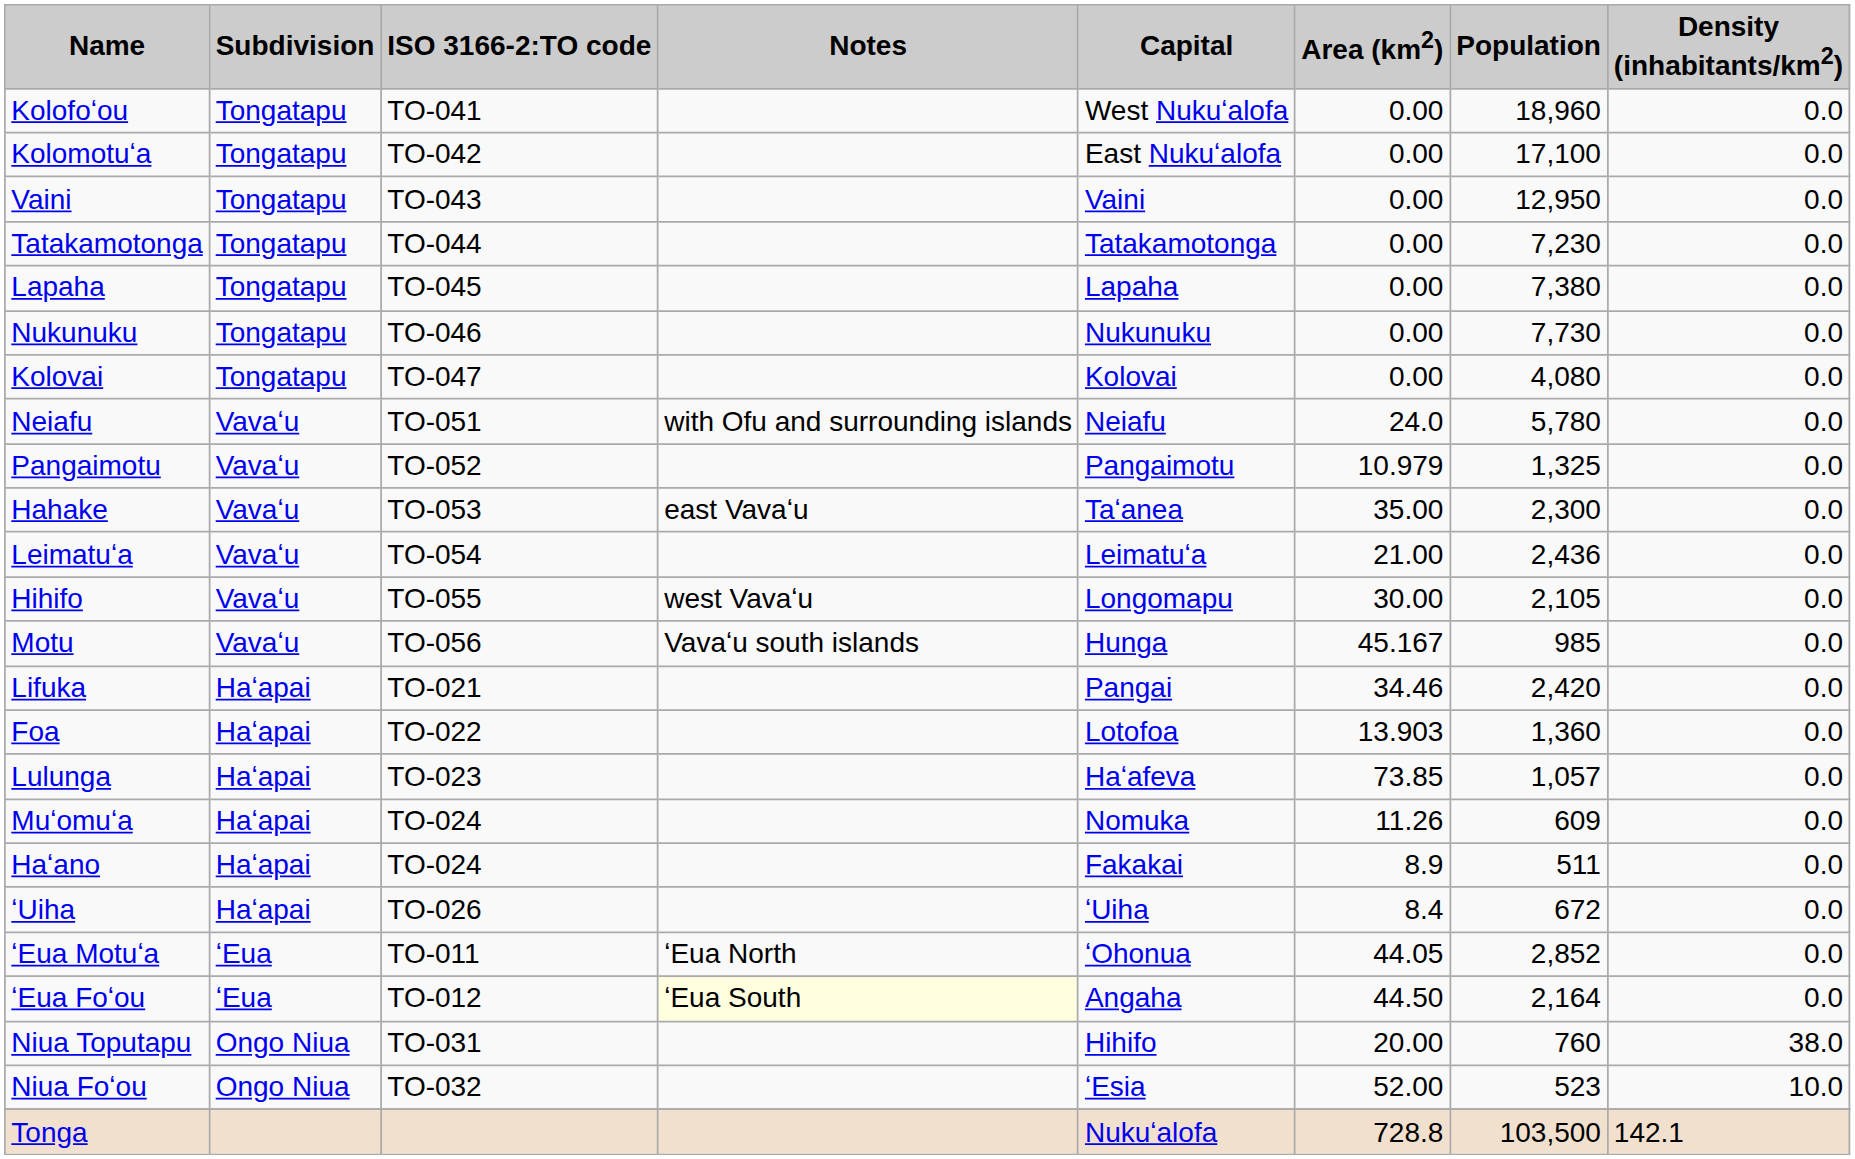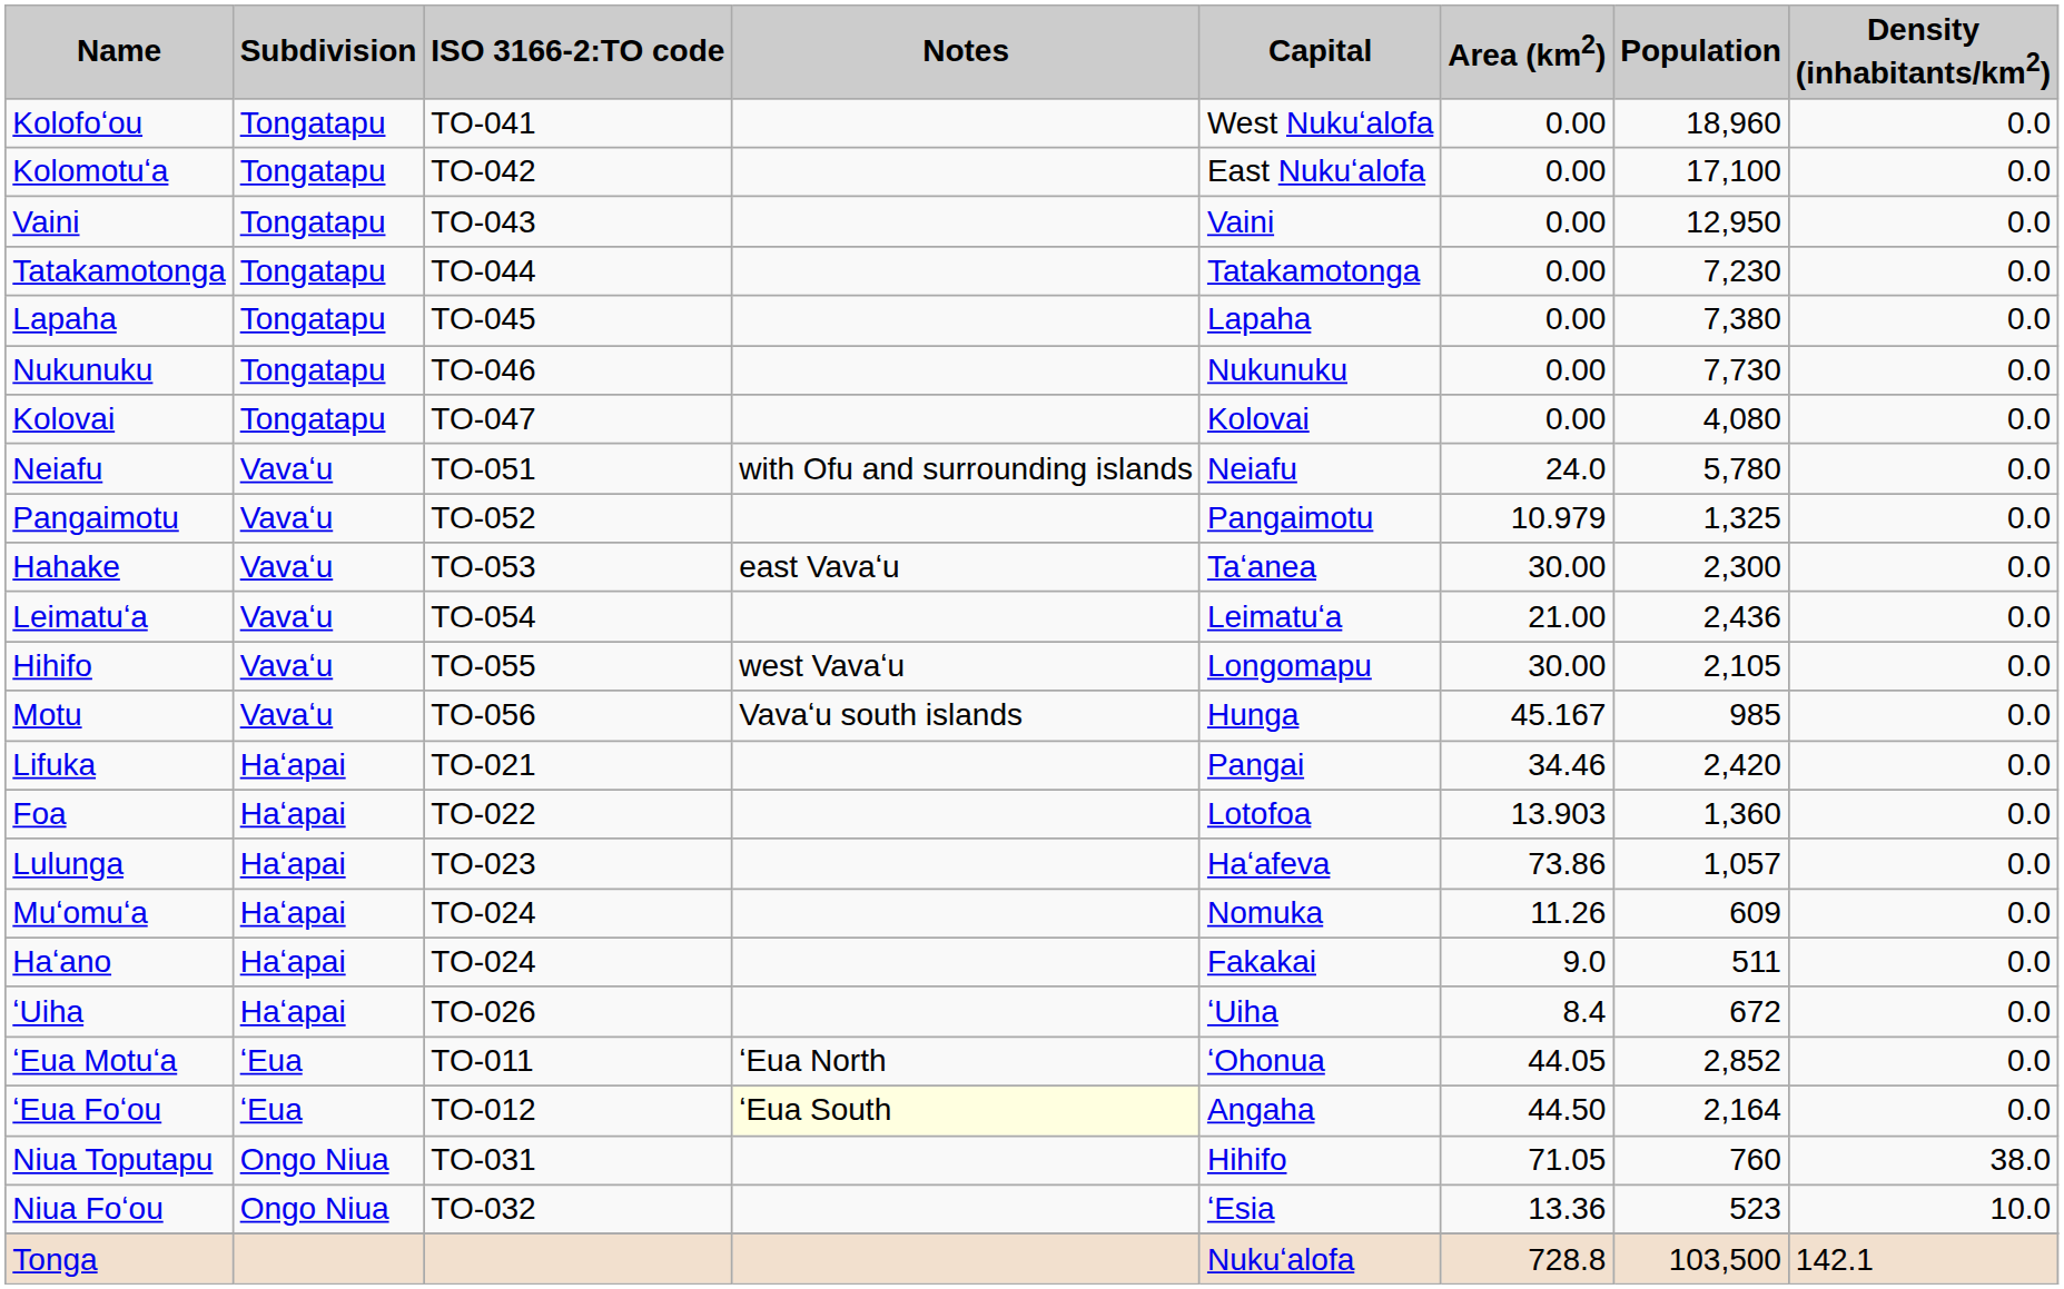Hahake | Area (km2): 35.00 -> 30.00
Lulunga | Area (km2): 73.85 -> 73.86
Haʻano | Area (km2): 8.9 -> 9.0
Niua Toputapu | Area (km2): 20.00 -> 71.05
Niua Foʻou | Area (km2): 52.00 -> 13.36
